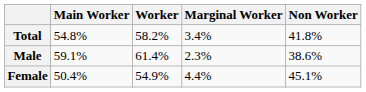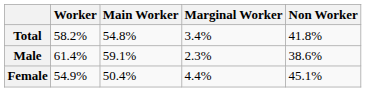columns swapped: Worker <-> Main Worker
